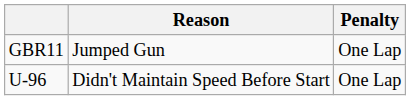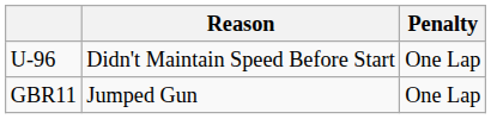rows swapped: U-96 <-> GBR11
